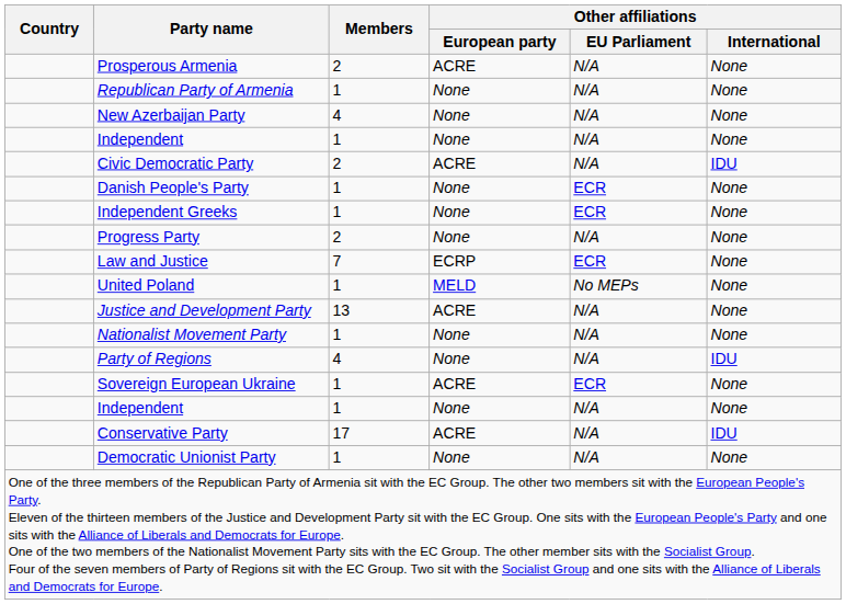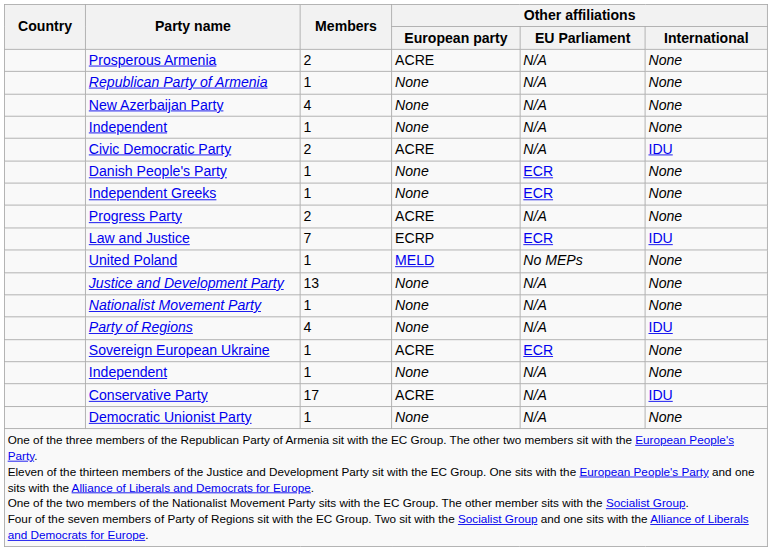Progress Party | Other affiliations / European party: None -> ACRE
Law and Justice | Other affiliations / International: None -> IDU
Justice and Development Party | Other affiliations / European party: ACRE -> None
